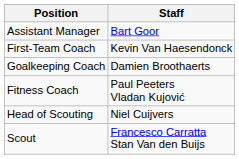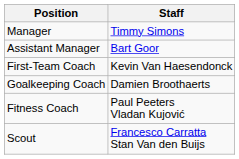+ row: Manager | Timmy Simons
- row: Head of Scouting | Niel Cuijvers
